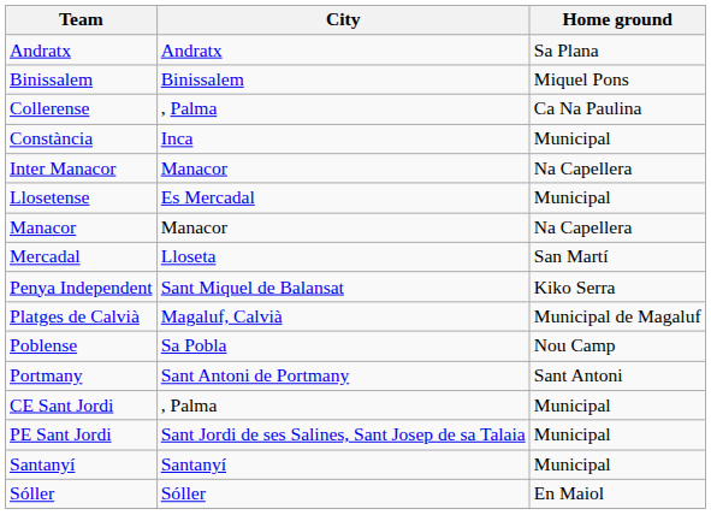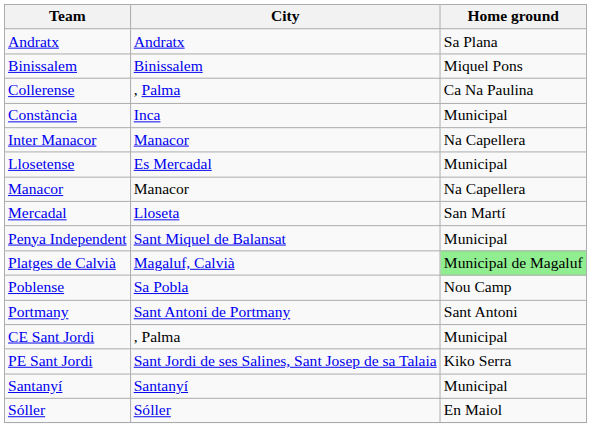Penya Independent | Home ground: Kiko Serra -> Municipal
Platges de Calvià | Home ground: no background -> lightgreen background
PE Sant Jordi | Home ground: Municipal -> Kiko Serra
